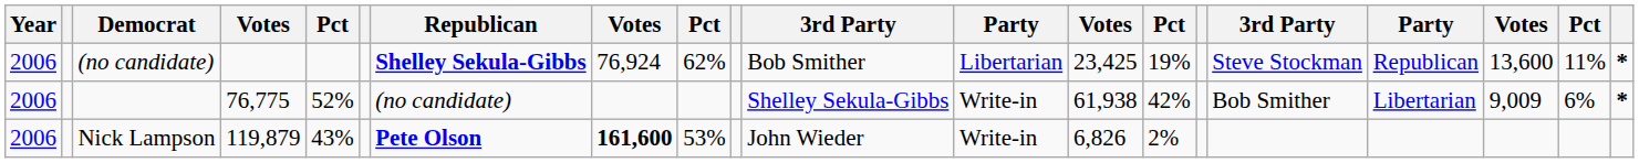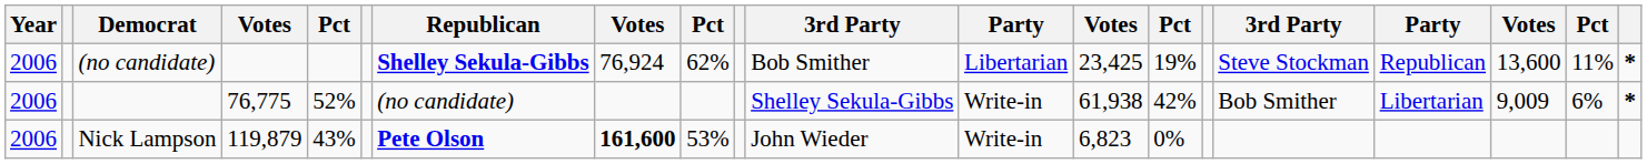Nick Lampson | column 13: 6,826 -> 6,823
Nick Lampson | column 14: 2% -> 0%
